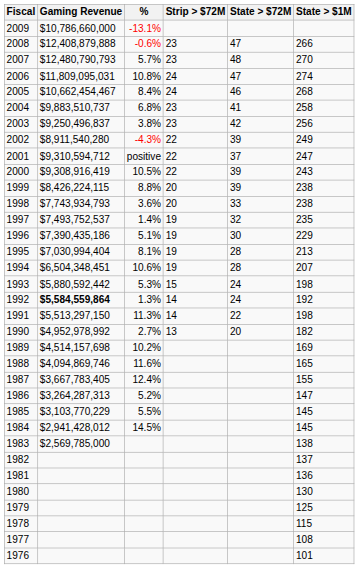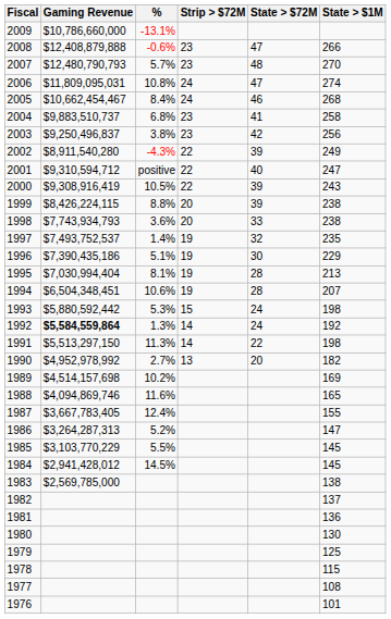2001 | State > $72M: 37 -> 40
